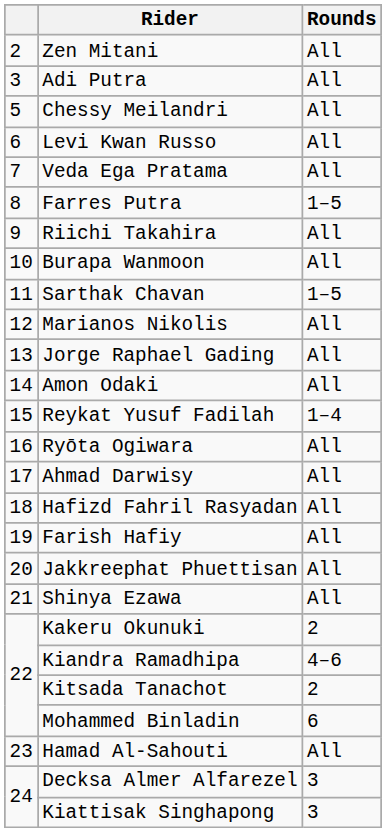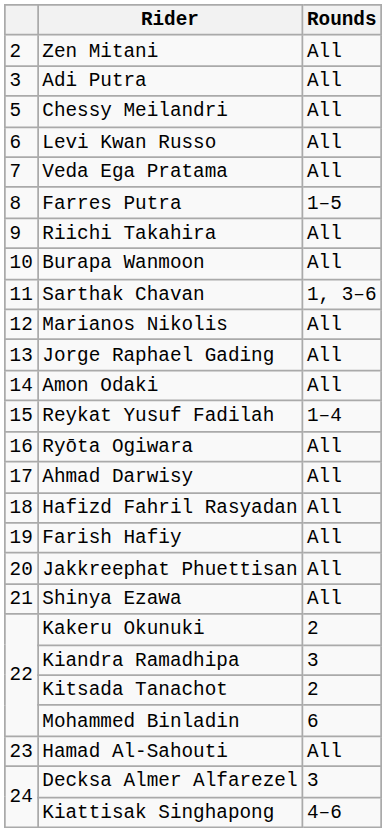Sarthak Chavan | Rounds: 1–5 -> 1, 3–6
Kiandra Ramadhipa | Rounds: 4–6 -> 3
Kiattisak Singhapong | Rounds: 3 -> 4–6
